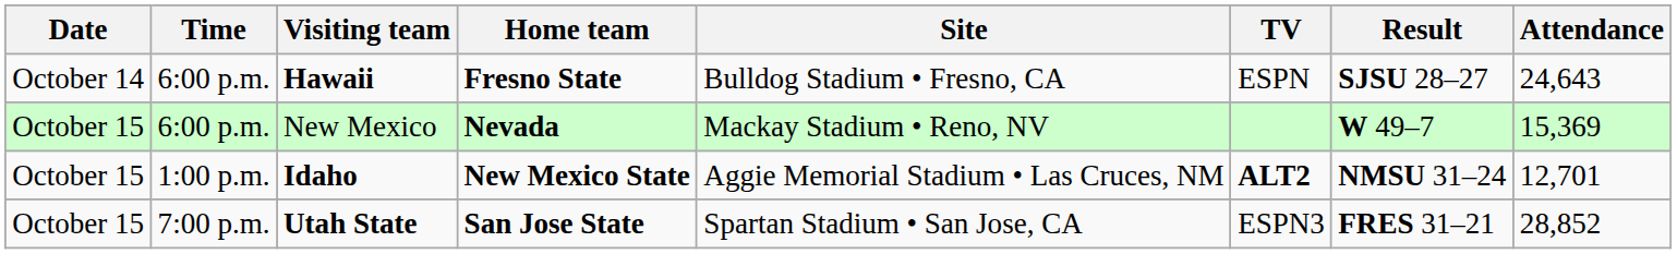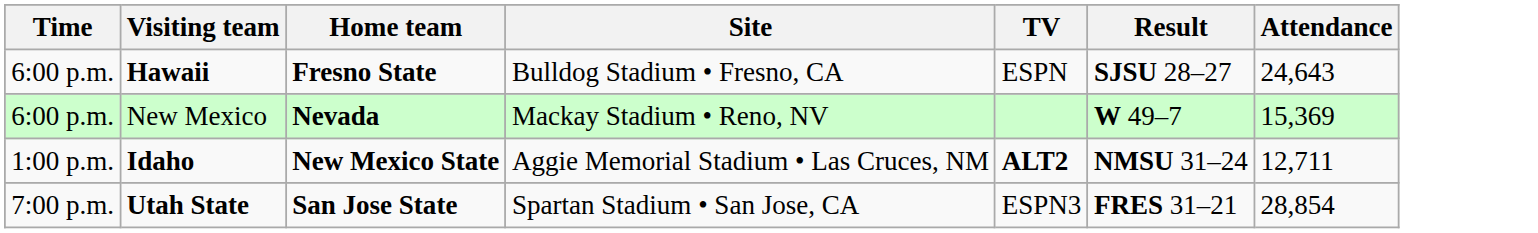- column: Date | October 14 | October 15 | October 15 | October 15
Idaho | Attendance: 12,701 -> 12,711
Utah State | Attendance: 28,852 -> 28,854
